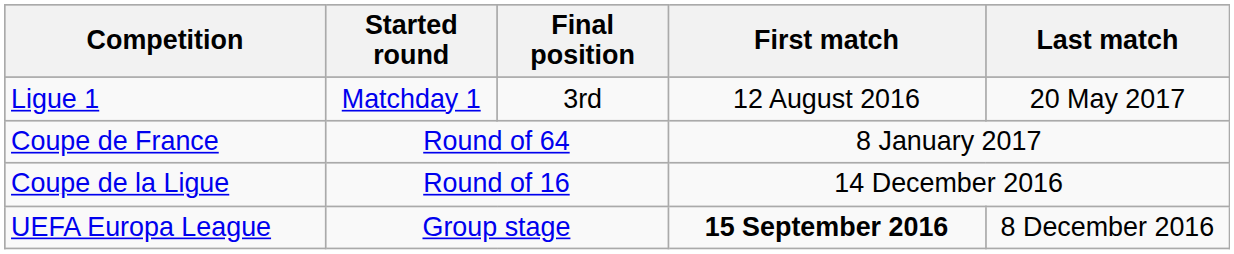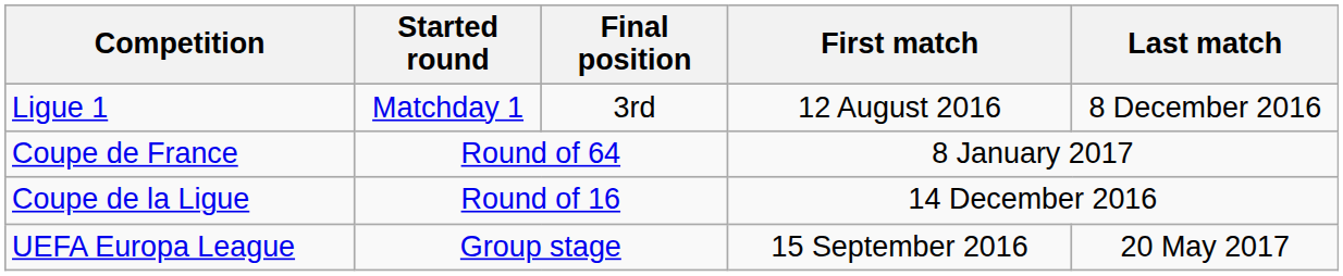Ligue 1 | Last match: 20 May 2017 -> 8 December 2016
UEFA Europa League | First match: bold -> normal
UEFA Europa League | Last match: 8 December 2016 -> 20 May 2017
